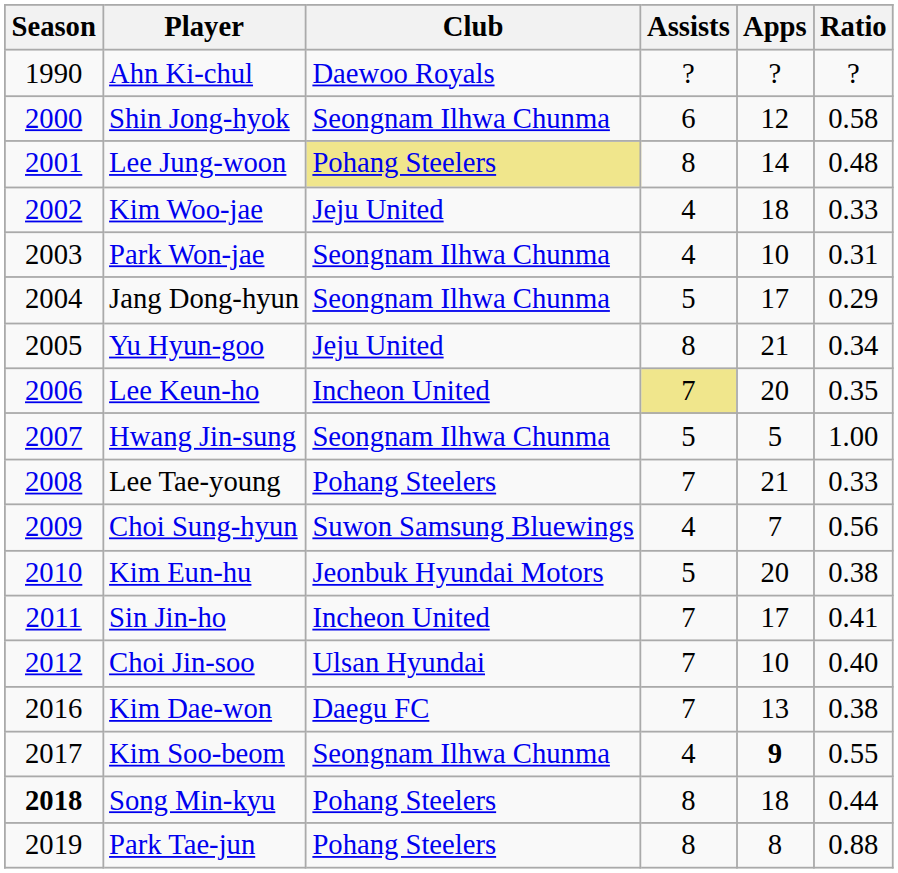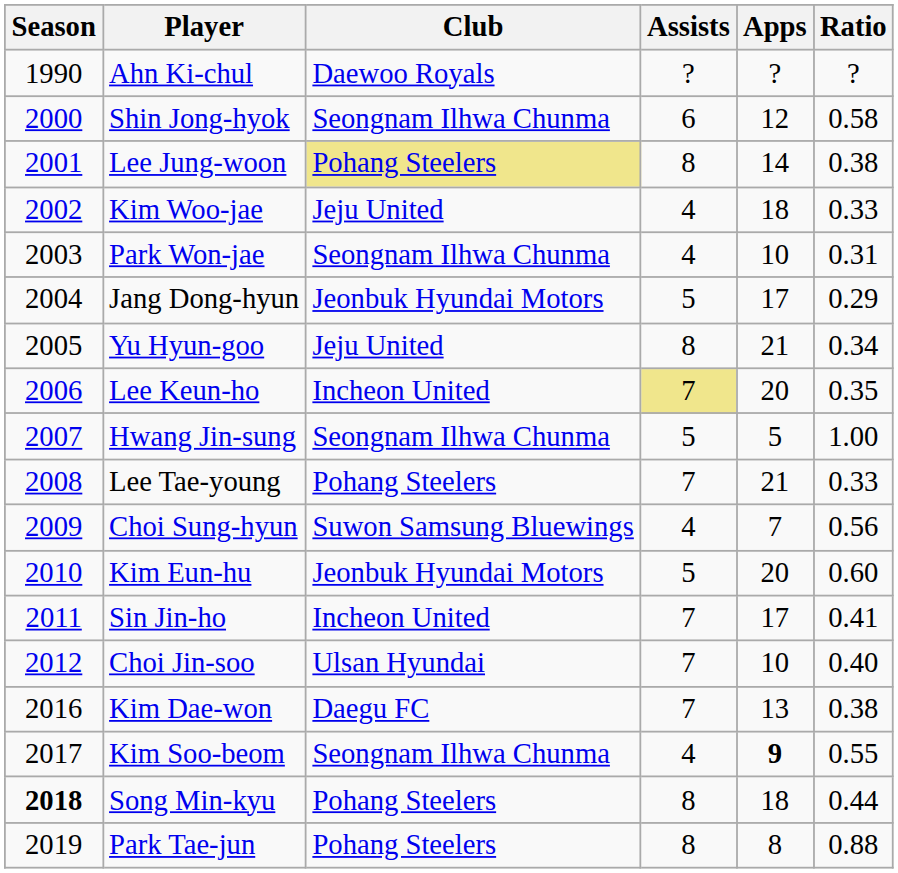Lee Jung-woon | Ratio: 0.48 -> 0.38
Jang Dong-hyun | Club: Seongnam Ilhwa Chunma -> Jeonbuk Hyundai Motors
Kim Eun-hu | Ratio: 0.38 -> 0.60
